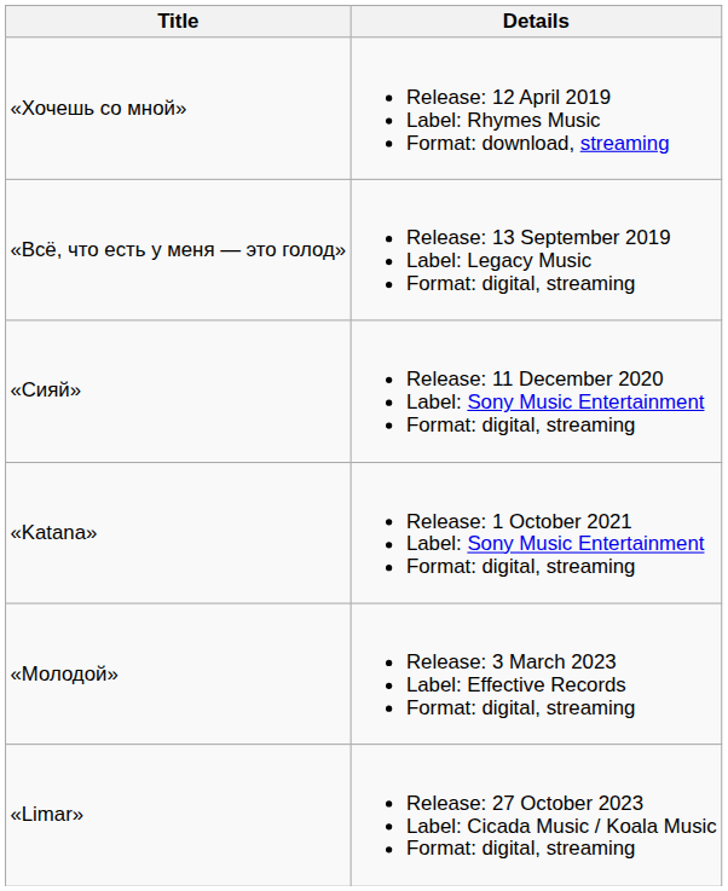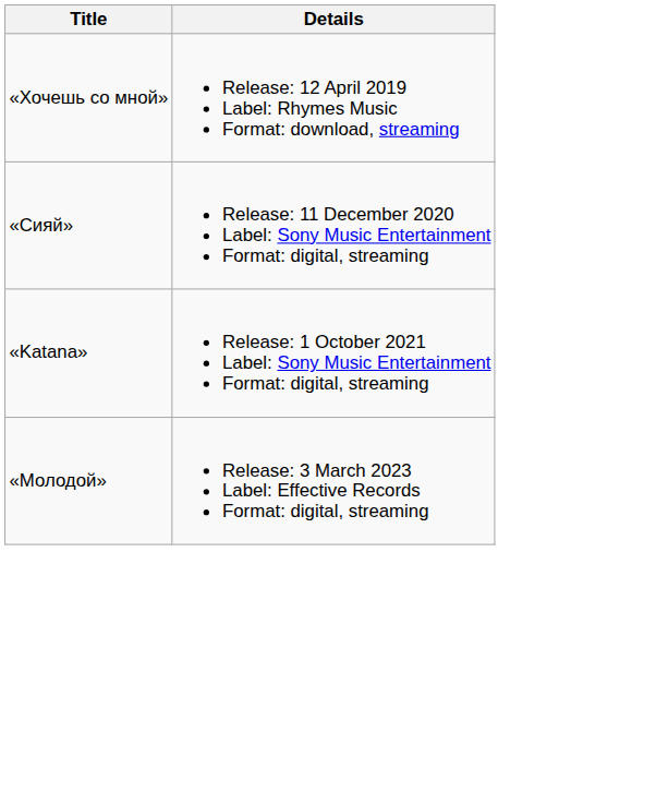- row: «Всё, что есть у меня — это голод» | Release: 13 September 2019 Label: Legacy Music Format: digital, streaming
- row: «Limar» | Release: 27 October 2023 Label: Cicada Music / Koala Music Format: digital, streaming
